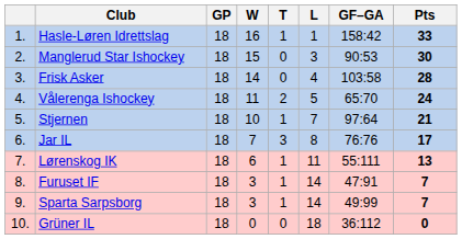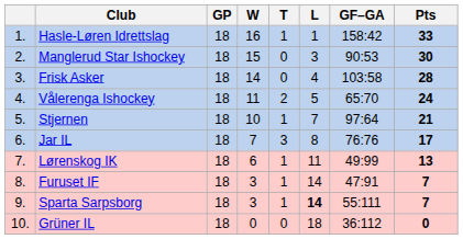Lørenskog IK | GF–GA: 55:111 -> 49:99
Sparta Sarpsborg | L: normal -> bold
Sparta Sarpsborg | GF–GA: 49:99 -> 55:111
